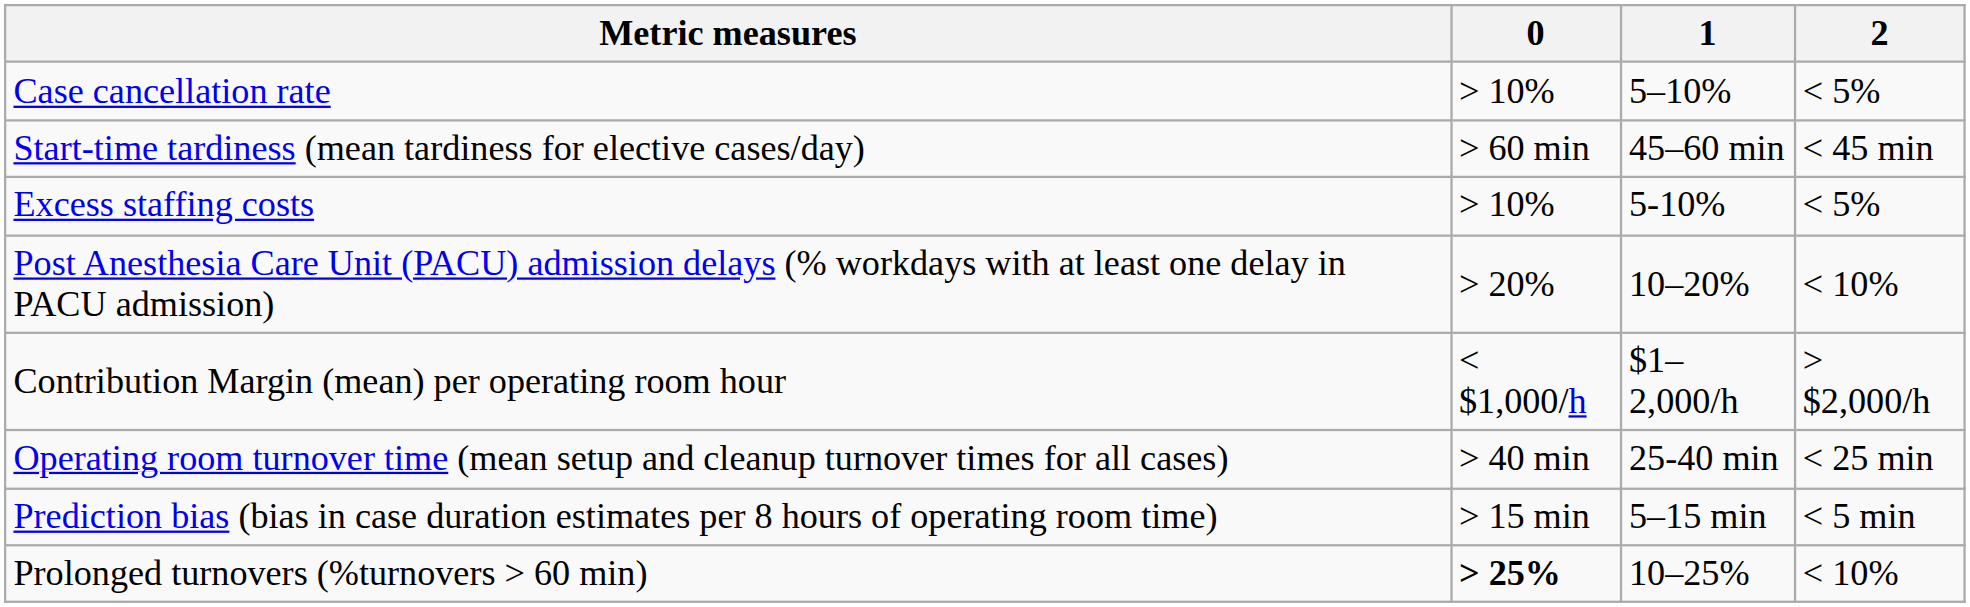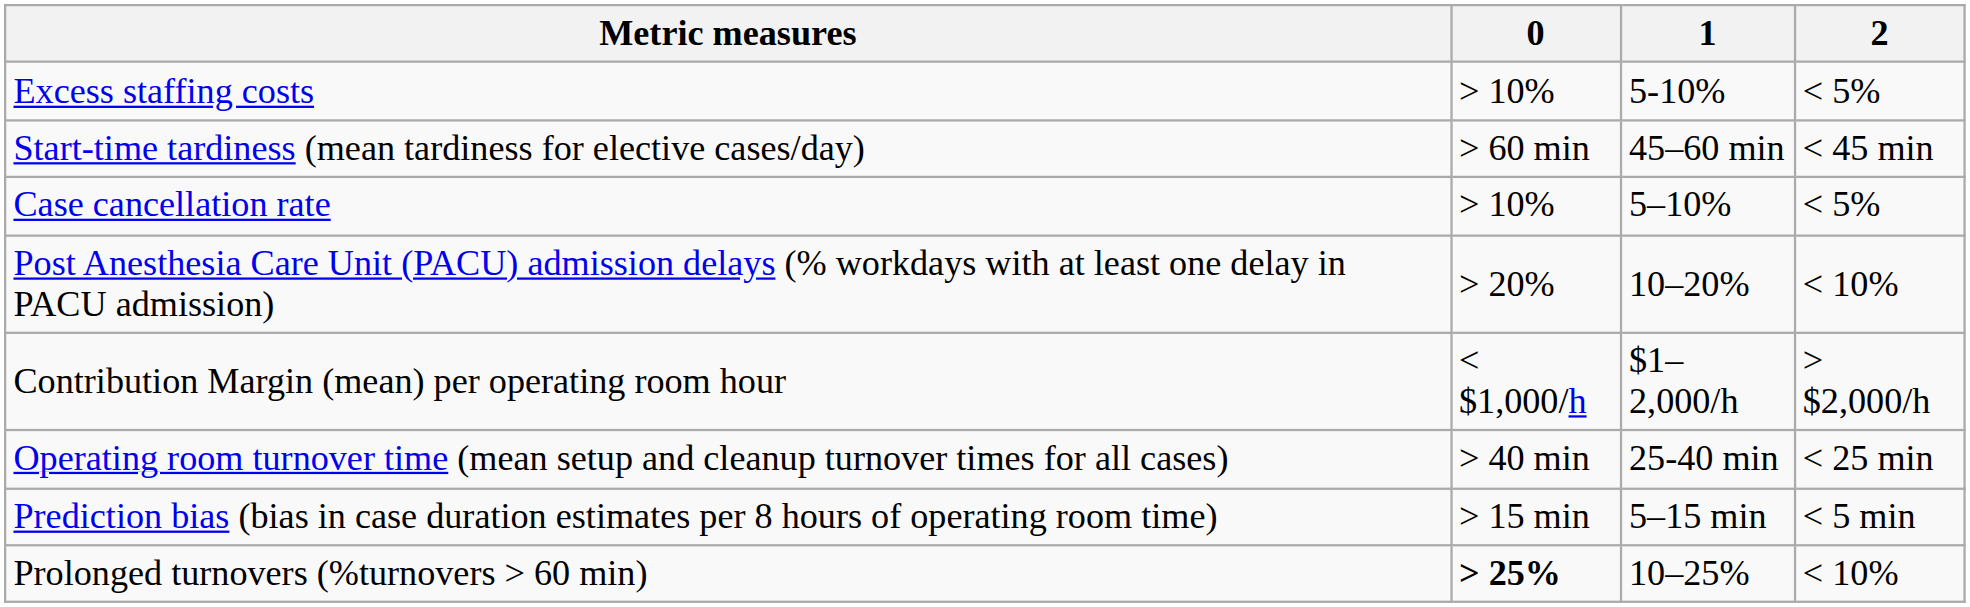rows swapped: Excess staffing costs <-> Case cancellation rate
